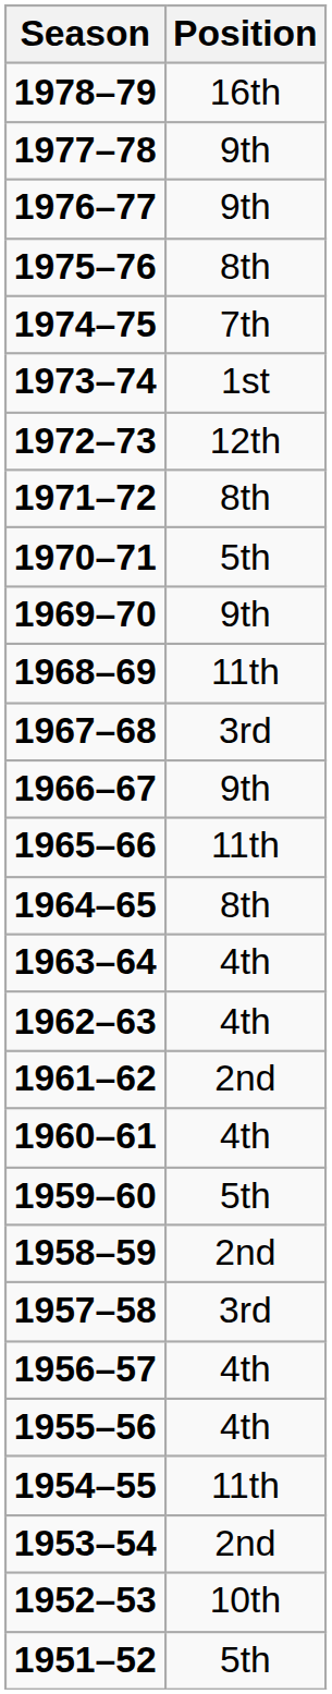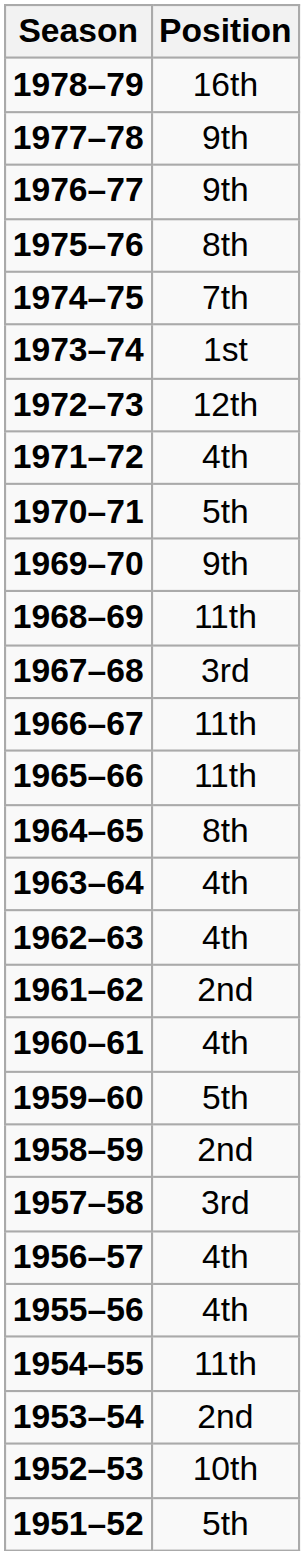1971–72 | Position: 8th -> 4th
1966–67 | Position: 9th -> 11th
